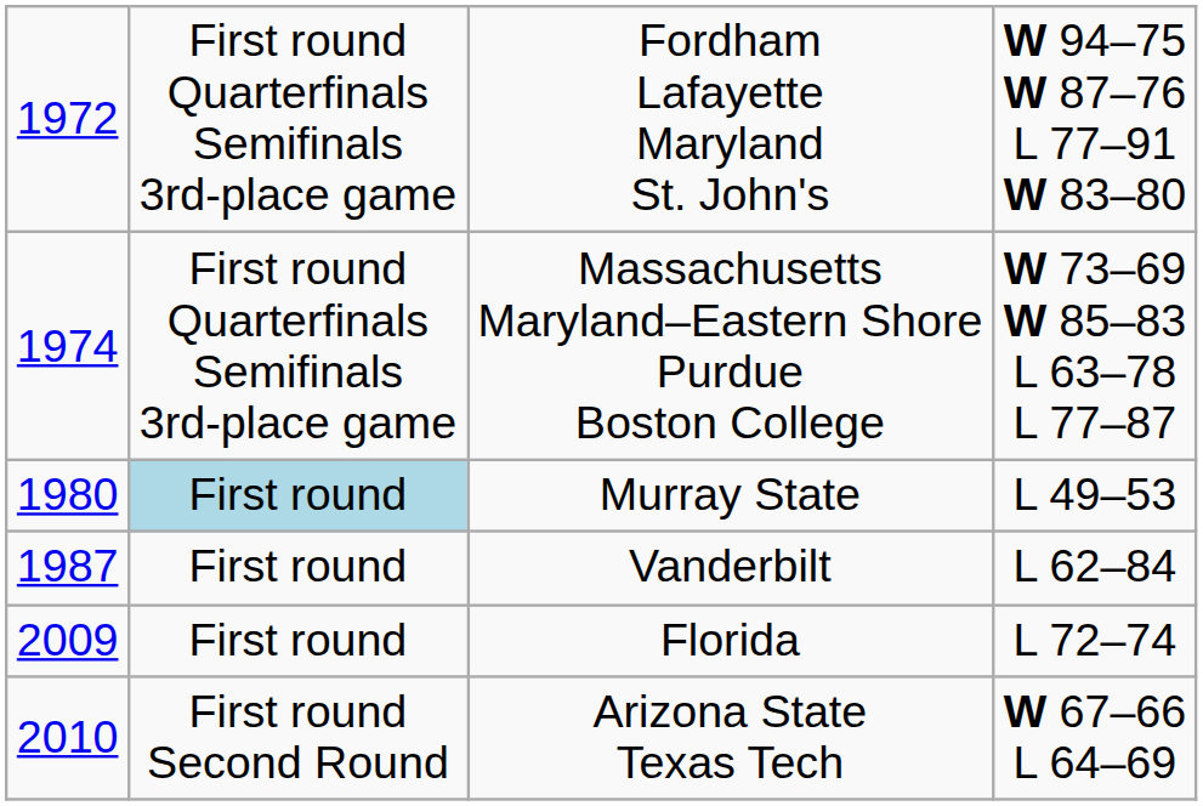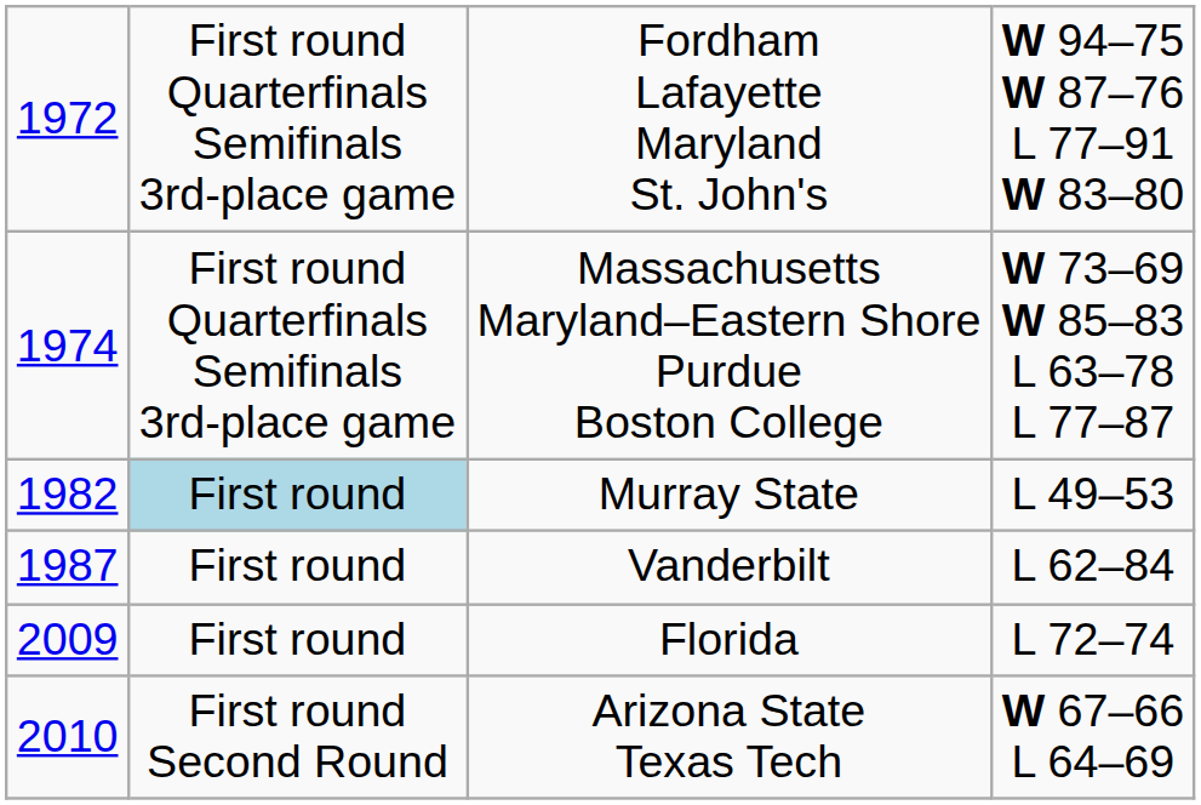Murray State | column 1: 1980 -> 1982
